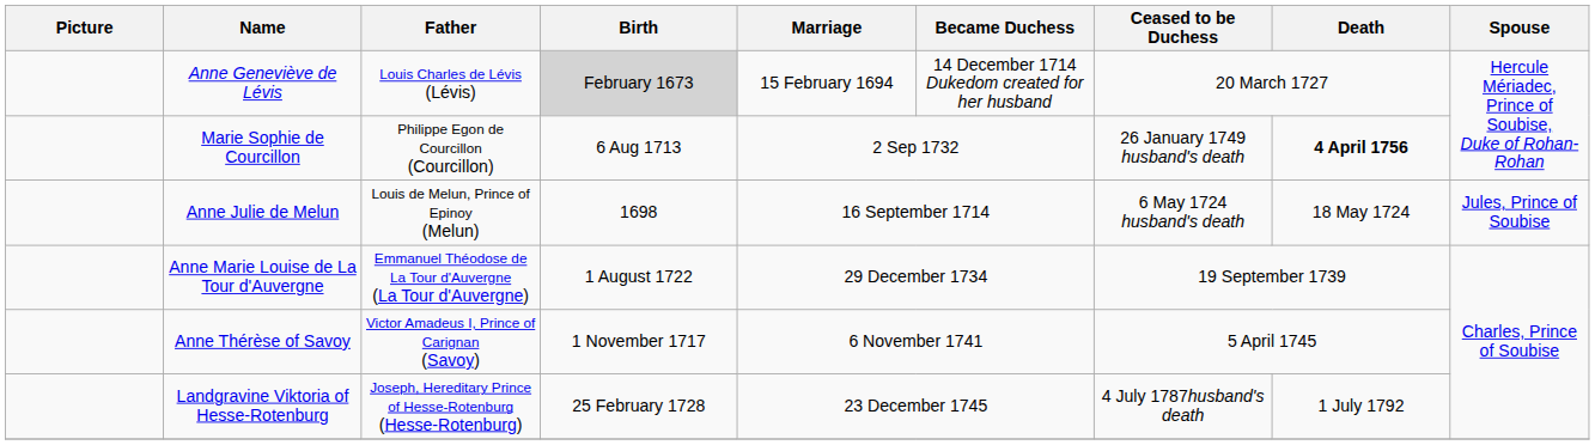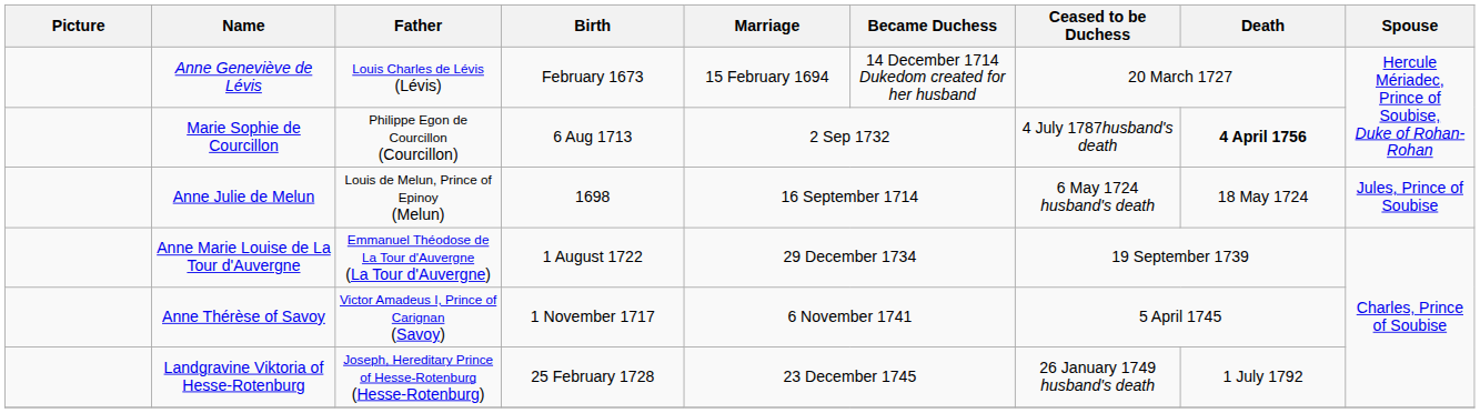Anne Geneviève de Lévis | Birth: lightgrey background -> no background
Marie Sophie de Courcillon | Ceased to be Duchess: 26 January 1749 husband's death -> 4 July 1787husband's death
Landgravine Viktoria of Hesse-Rotenburg | Ceased to be Duchess: 4 July 1787husband's death -> 26 January 1749 husband's death
